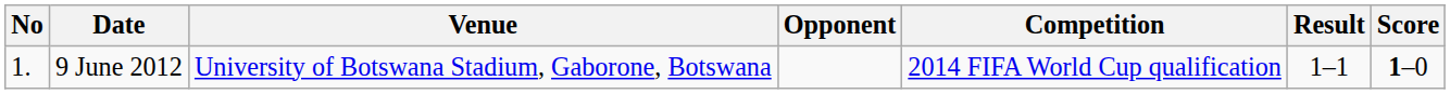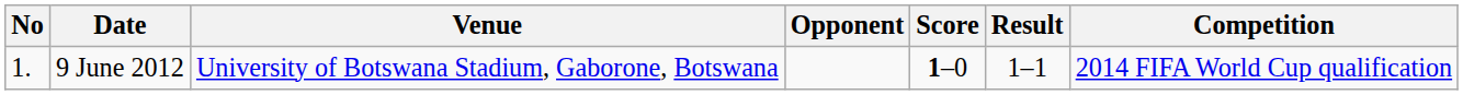columns swapped: Score <-> Competition
